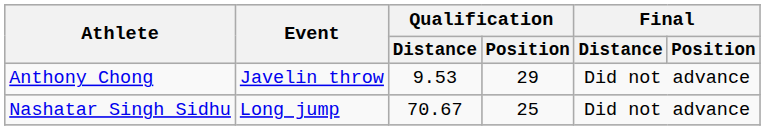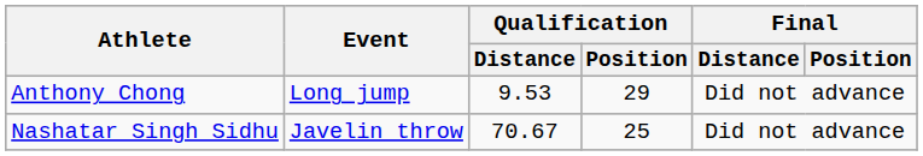Anthony Chong | Event: Javelin throw -> Long jump
Nashatar Singh Sidhu | Event: Long jump -> Javelin throw
